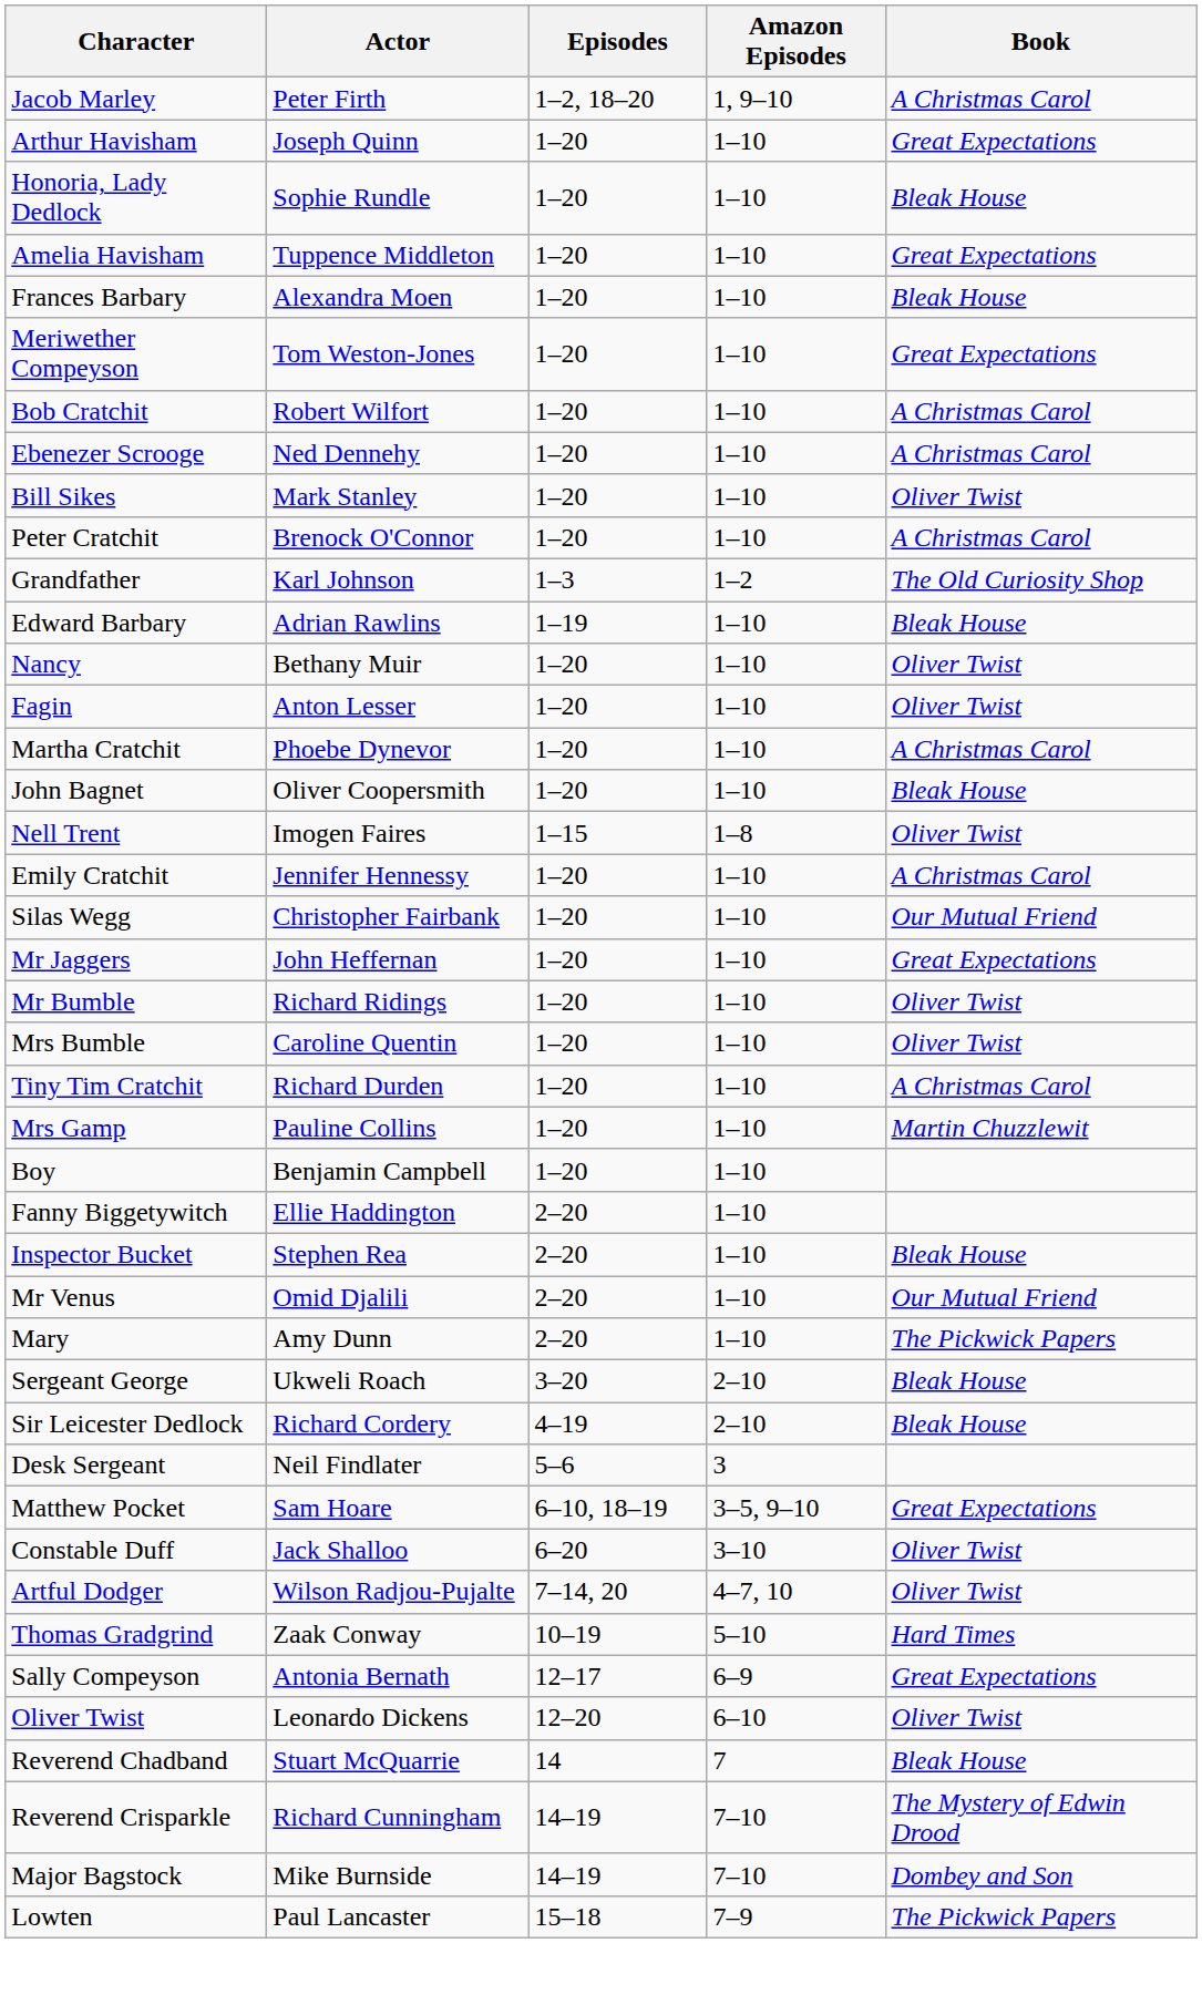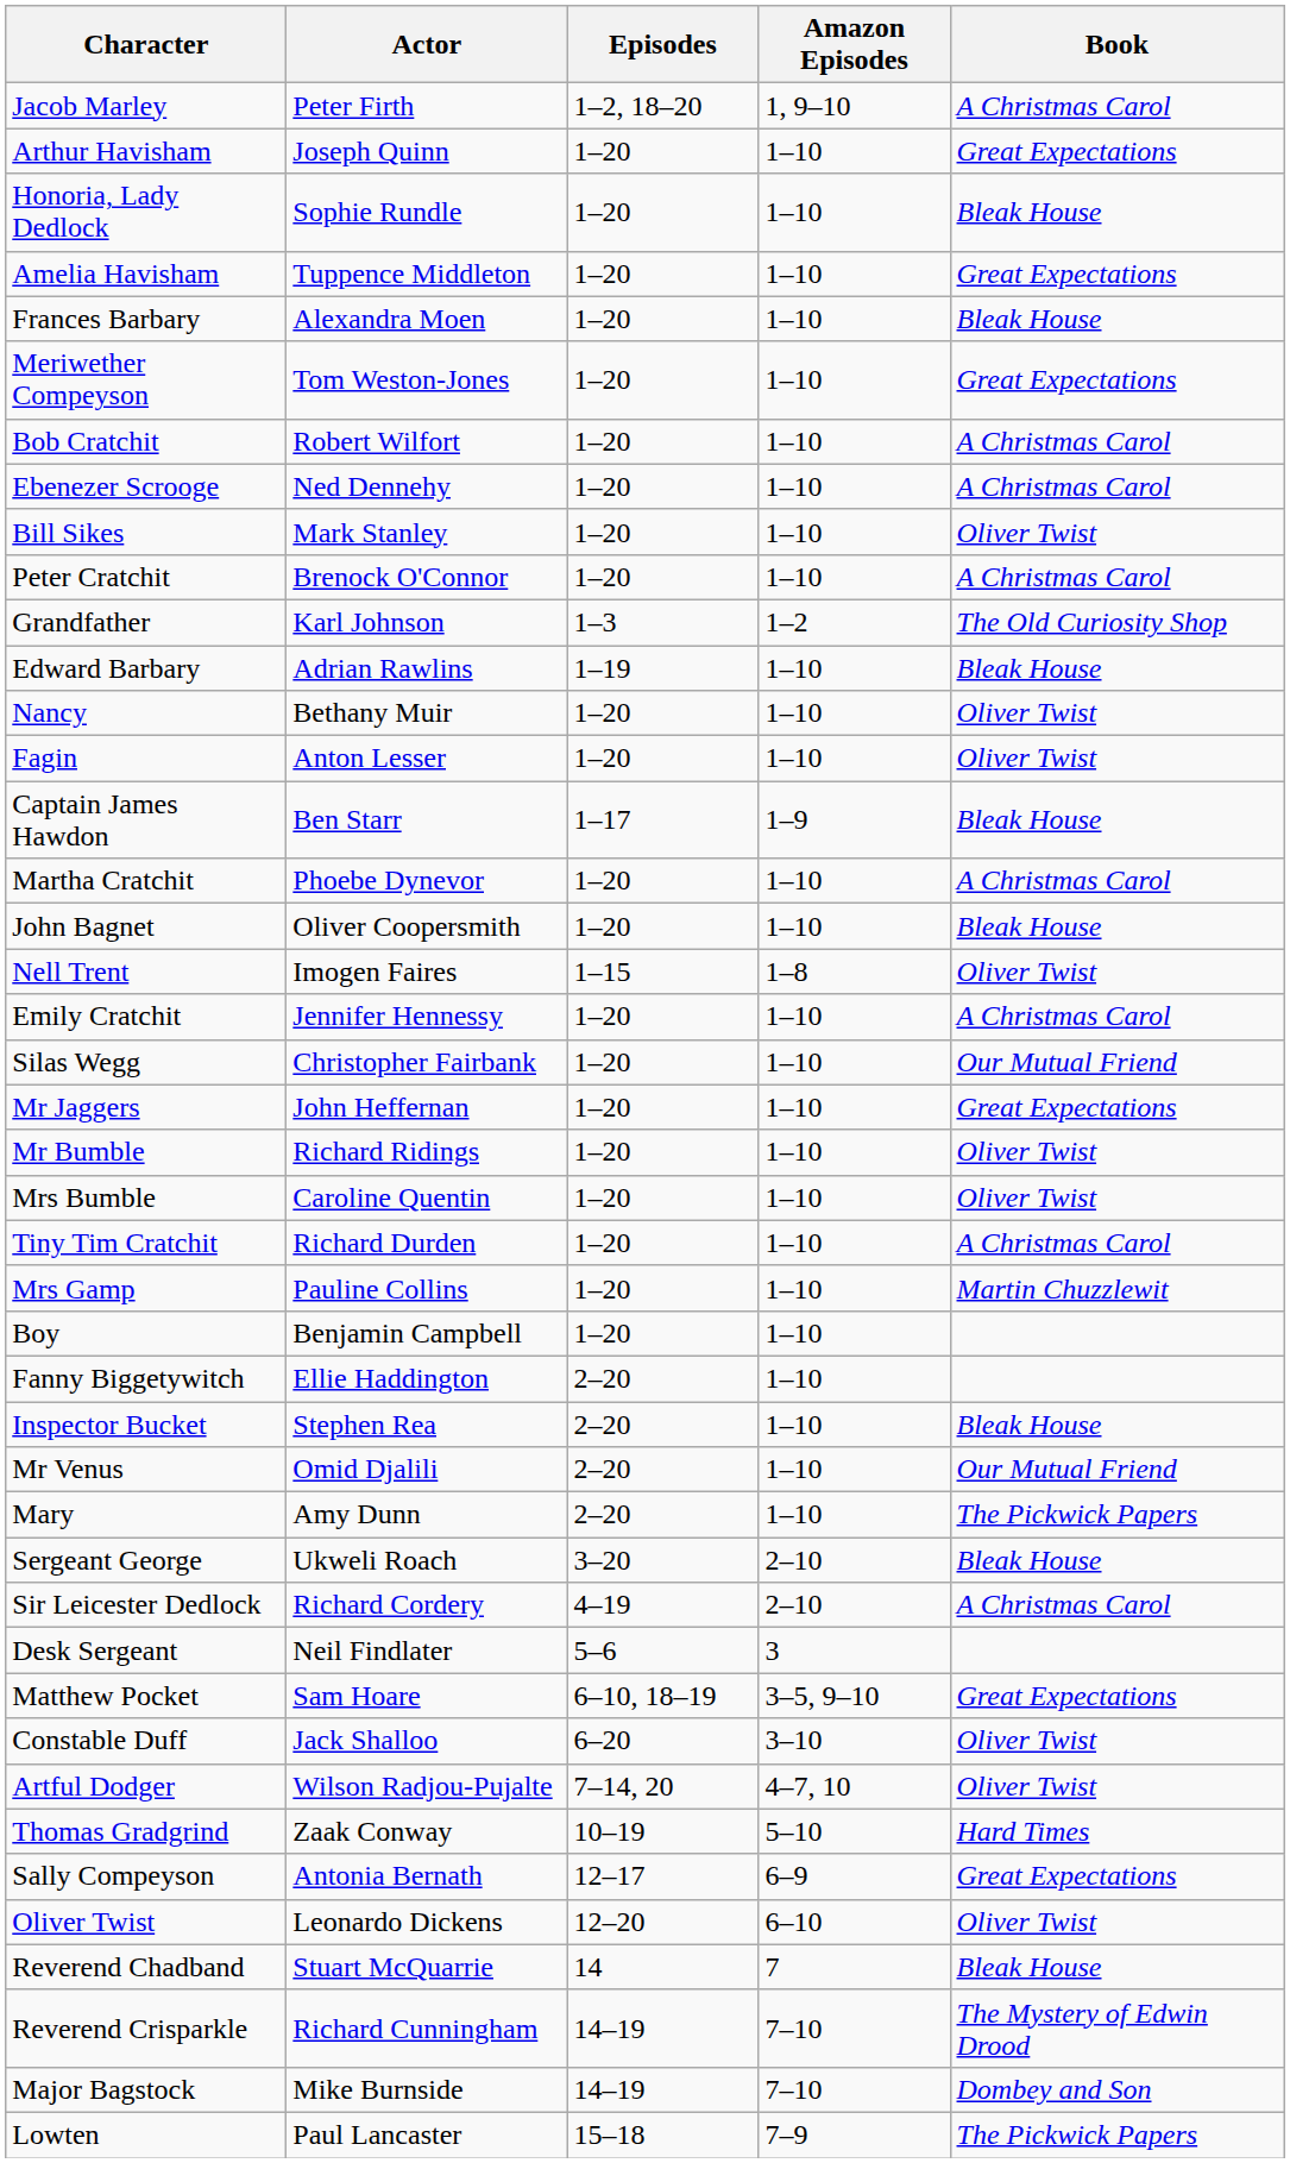+ row: Captain James Hawdon | Ben Starr | 1–17 | 1–9 | Bleak House
Sir Leicester Dedlock | Book: Bleak House -> A Christmas Carol
